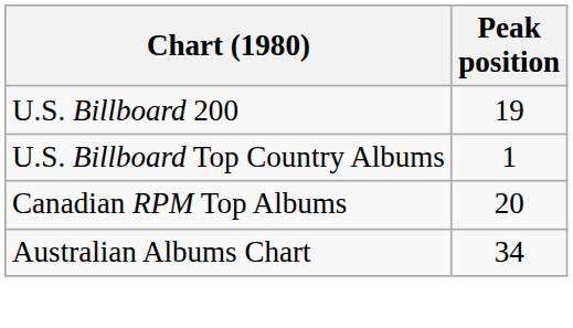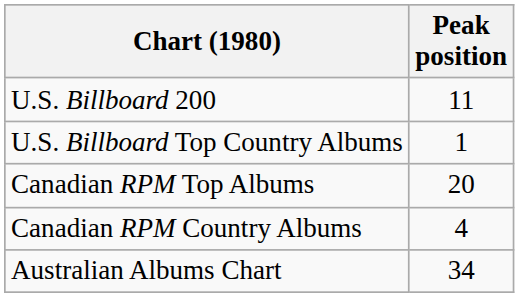U.S. Billboard 200 | Peak position: 19 -> 11
+ row: Canadian RPM Country Albums | 4
